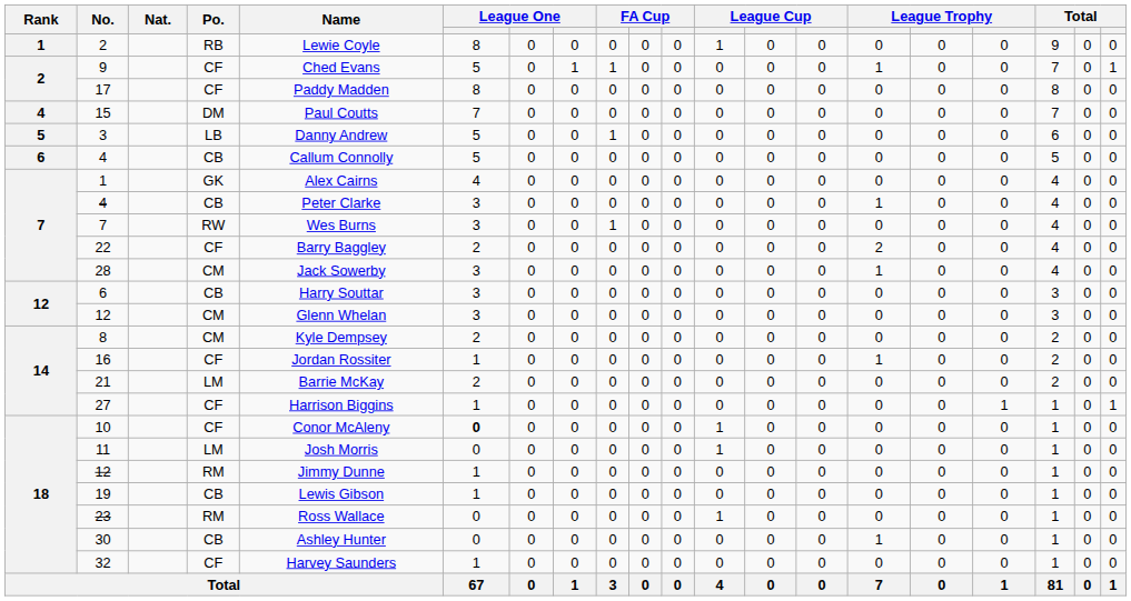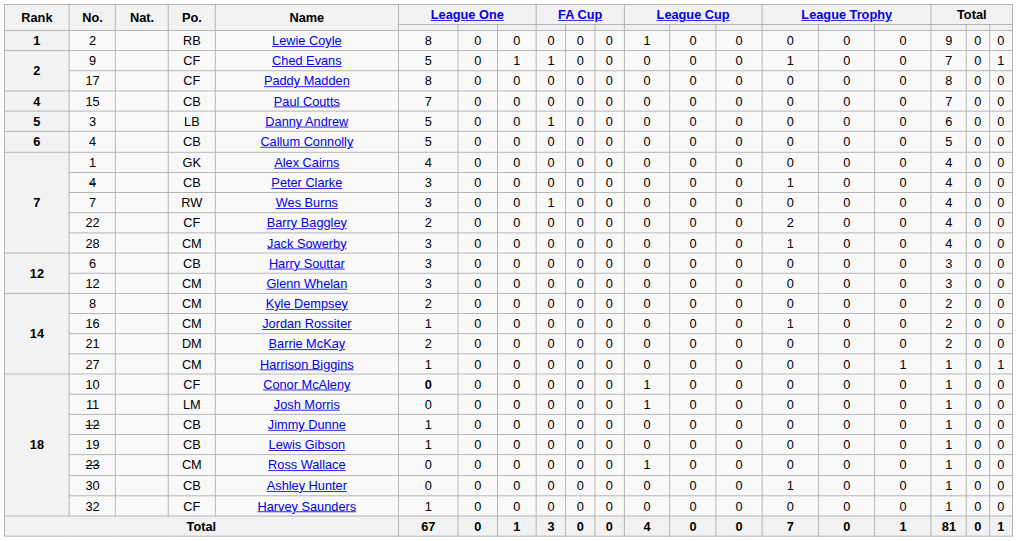15 | Po.: DM -> CB
16 | Po.: CF -> CM
21 | Po.: LM -> DM
27 | Po.: CF -> CM
18 / 12 | Po.: RM -> CB
23 | Po.: RM -> CM
